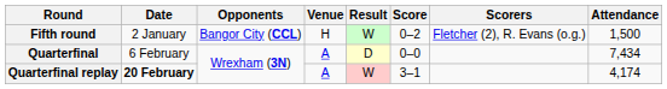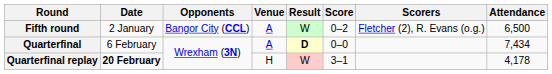Fifth round | Venue: H -> A
Fifth round | Attendance: 1,500 -> 6,500
Quarterfinal | Result: normal -> bold
Quarterfinal replay | Venue: A -> H
Quarterfinal replay | Attendance: 4,174 -> 4,178
